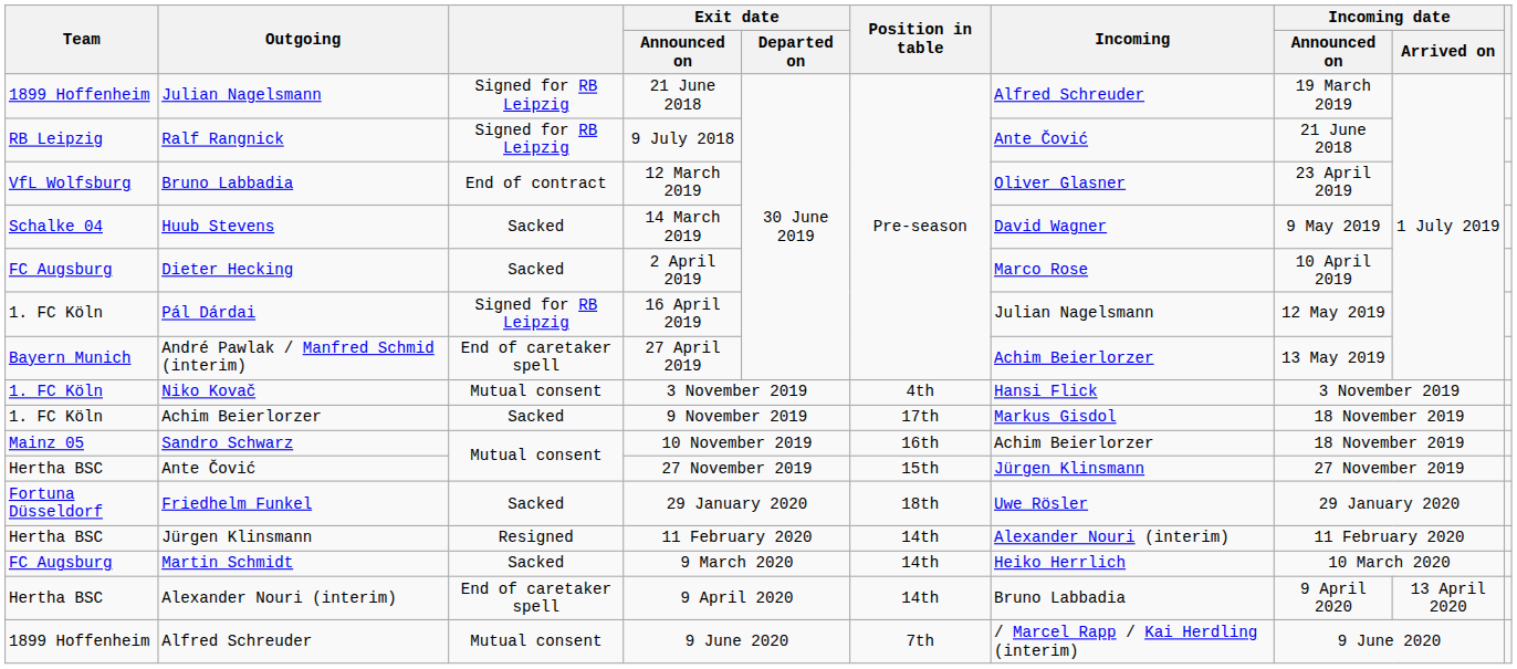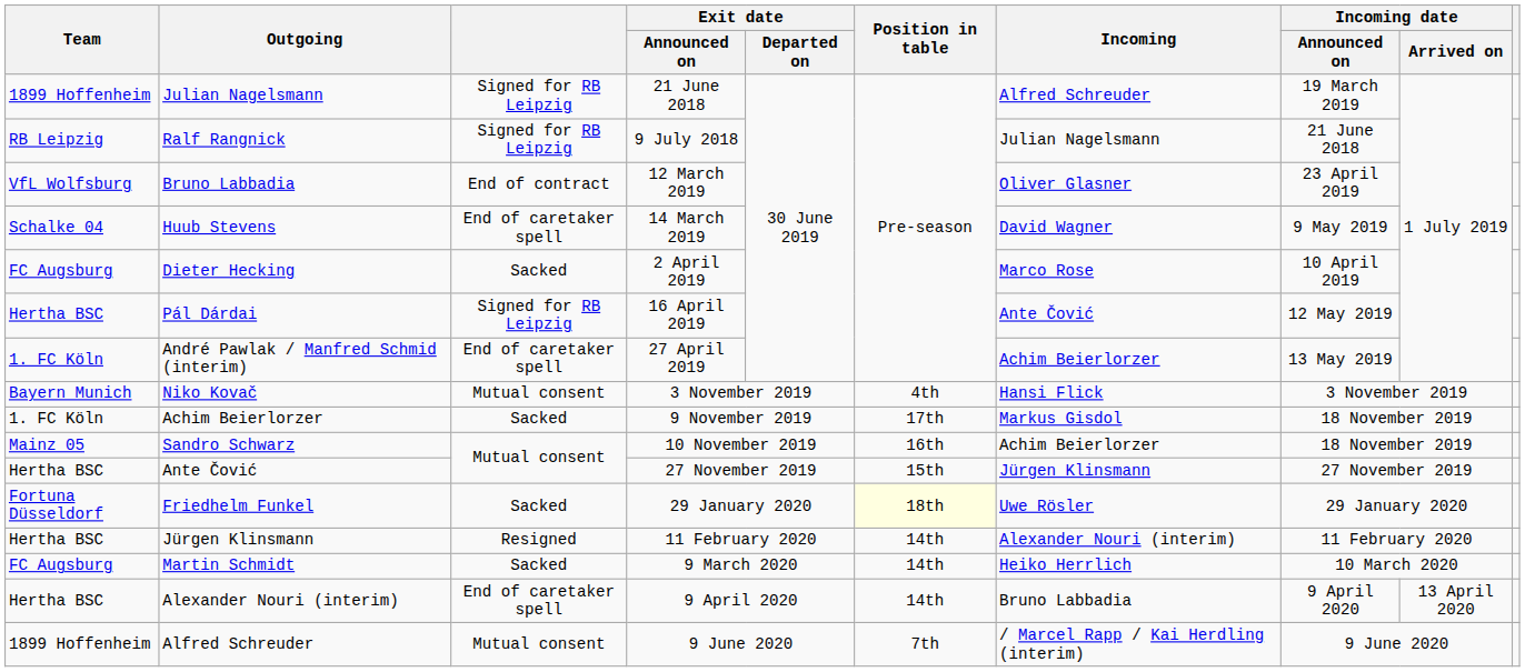Ralf Rangnick | Incoming: Ante Čović -> Julian Nagelsmann
Huub Stevens | column 3: Sacked -> End of caretaker spell
Pál Dárdai | Team: 1. FC Köln -> Hertha BSC
Pál Dárdai | Incoming: Julian Nagelsmann -> Ante Čović
André Pawlak / Manfred Schmid (interim) | Team: Bayern Munich -> 1. FC Köln
Niko Kovač | Team: 1. FC Köln -> Bayern Munich
Friedhelm Funkel | Position in table: no background -> lightyellow background
